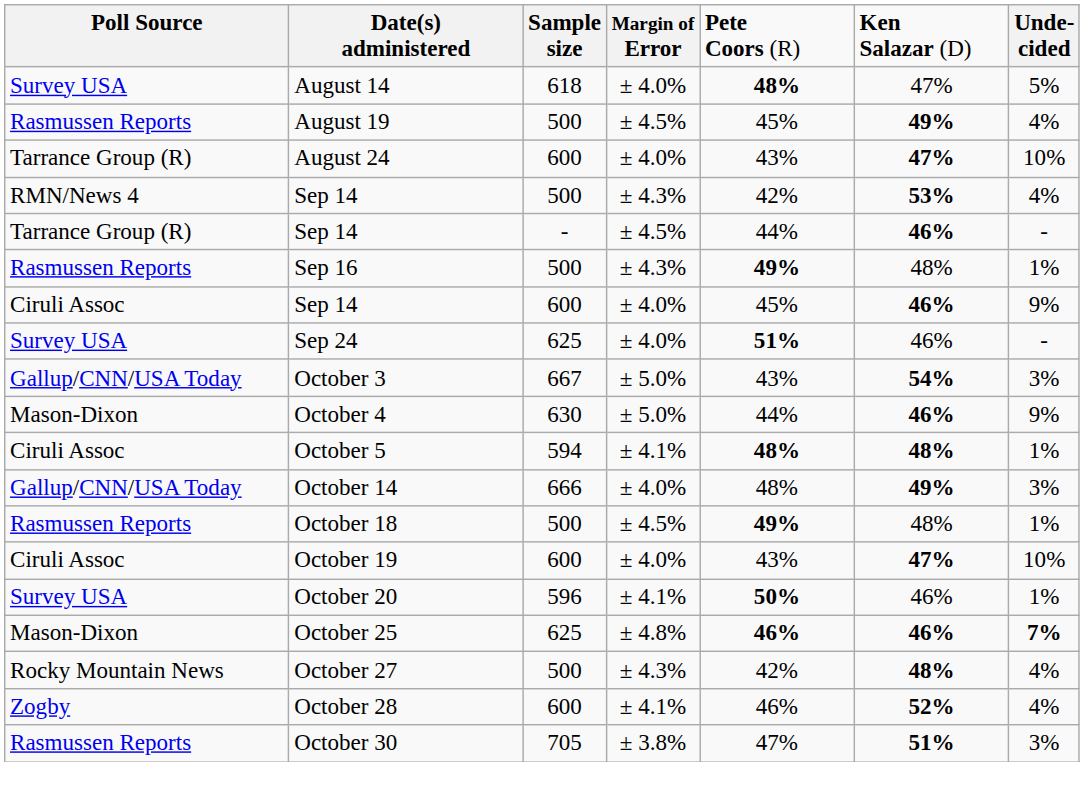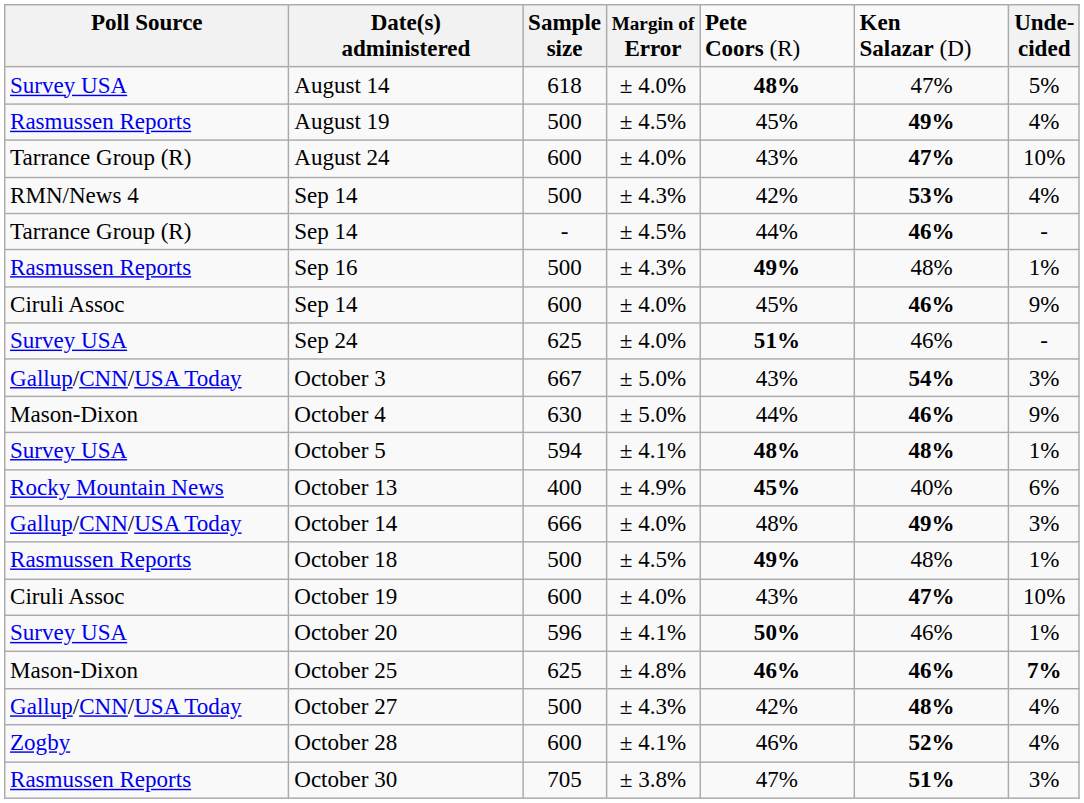October 5 | column 1: Ciruli Assoc -> Survey USA
+ row: Rocky Mountain News | October 13 | 400 | ± 4.9% | 45% | 40% | 6%
October 27 | column 1: Rocky Mountain News -> Gallup/CNN/USA Today
